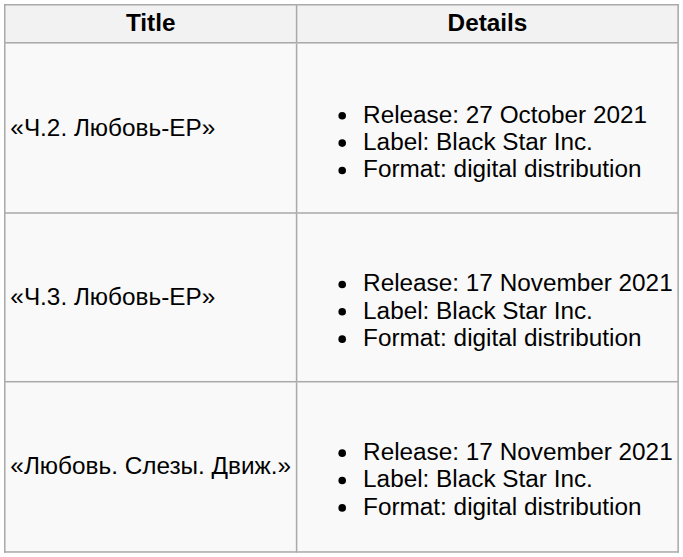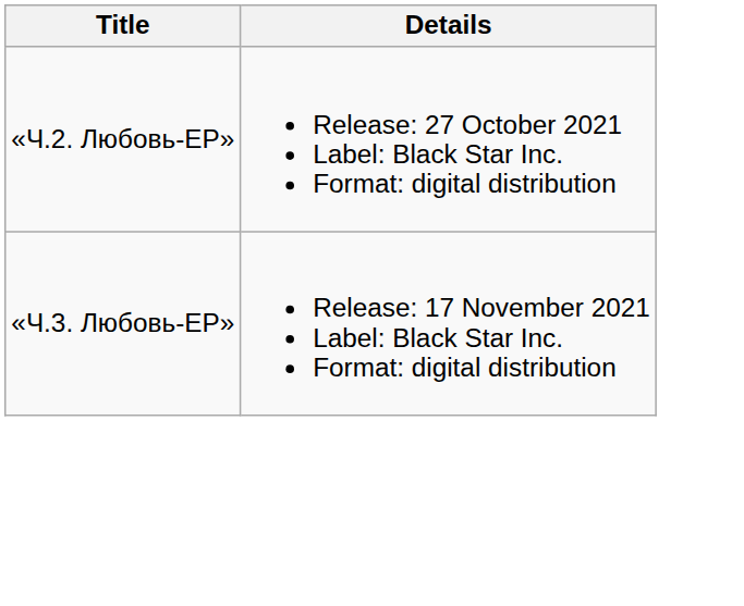- row: «Любовь. Слезы. Движ.» | Release: 17 November 2021 Label: Black Star Inc. Format: digital distribution
